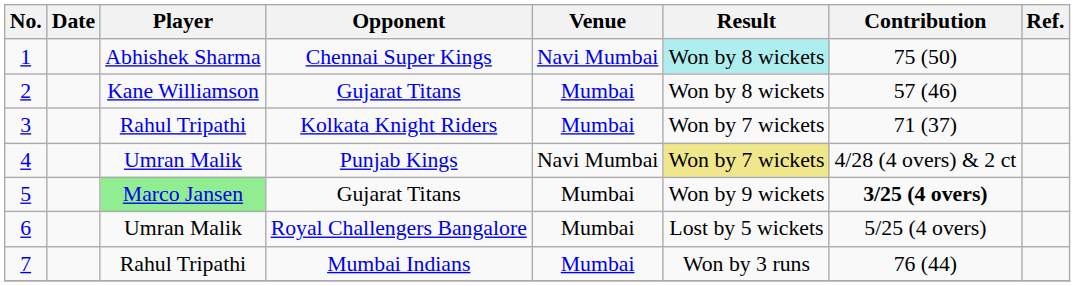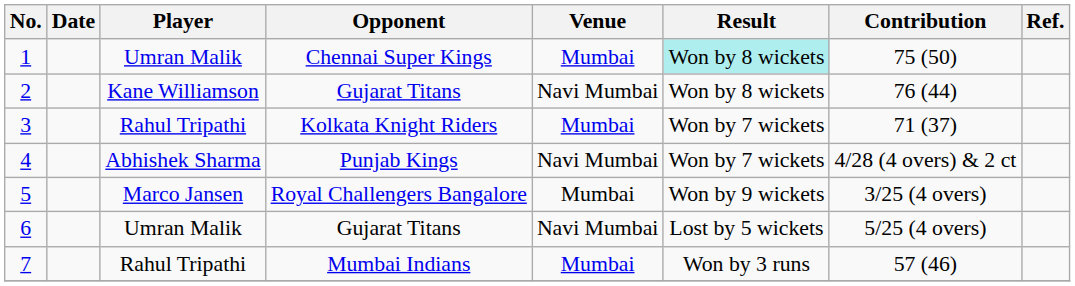1 | Player: Abhishek Sharma -> Umran Malik
1 | Venue: Navi Mumbai -> Mumbai
2 | Venue: Mumbai -> Navi Mumbai
2 | Contribution: 57 (46) -> 76 (44)
4 | Player: Umran Malik -> Abhishek Sharma
4 | Result: khaki background -> no background
5 | Player: lightgreen background -> no background
5 | Opponent: Gujarat Titans -> Royal Challengers Bangalore
5 | Contribution: bold -> normal
6 | Opponent: Royal Challengers Bangalore -> Gujarat Titans
6 | Venue: Mumbai -> Navi Mumbai
7 | Contribution: 76 (44) -> 57 (46)
